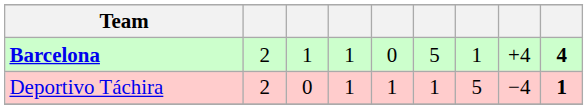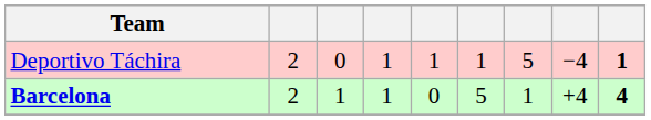rows swapped: Barcelona <-> Deportivo Táchira
